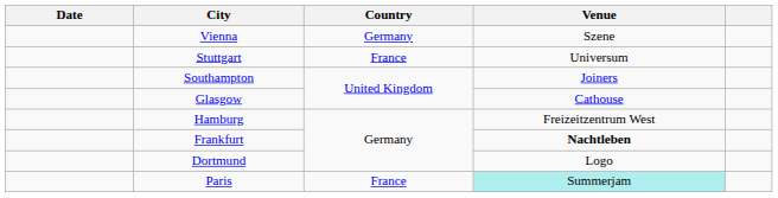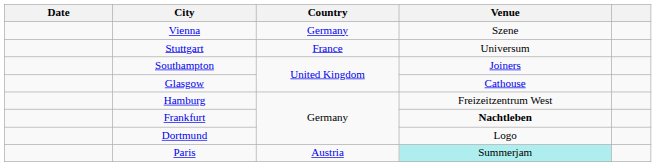Paris | Country: France -> Austria
